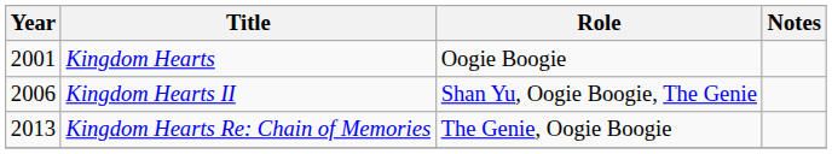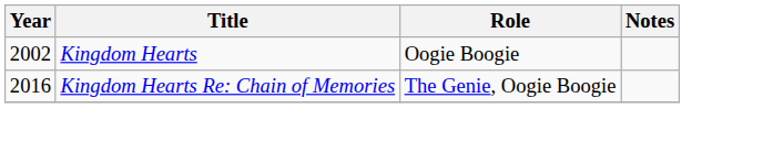Kingdom Hearts | Year: 2001 -> 2002
- row: 2006 | Kingdom Hearts II | Shan Yu, Oogie Boogie, The Genie
Kingdom Hearts Re: Chain of Memories | Year: 2013 -> 2016
